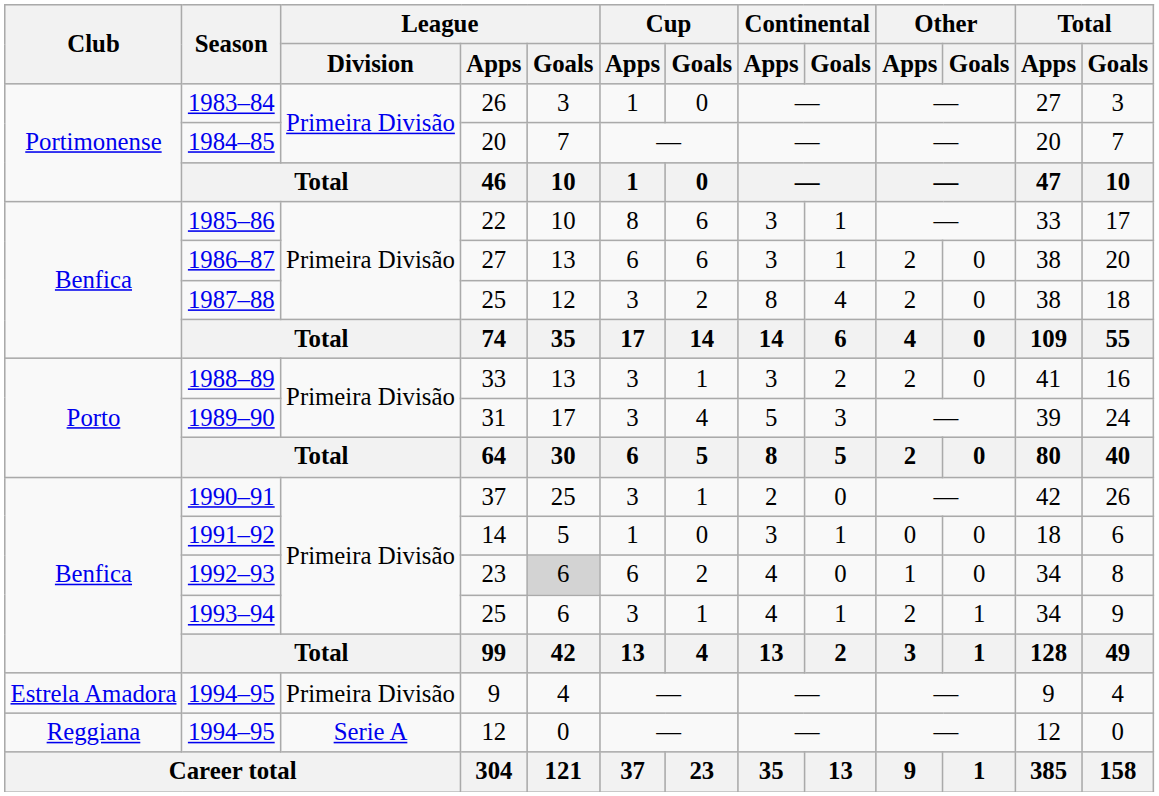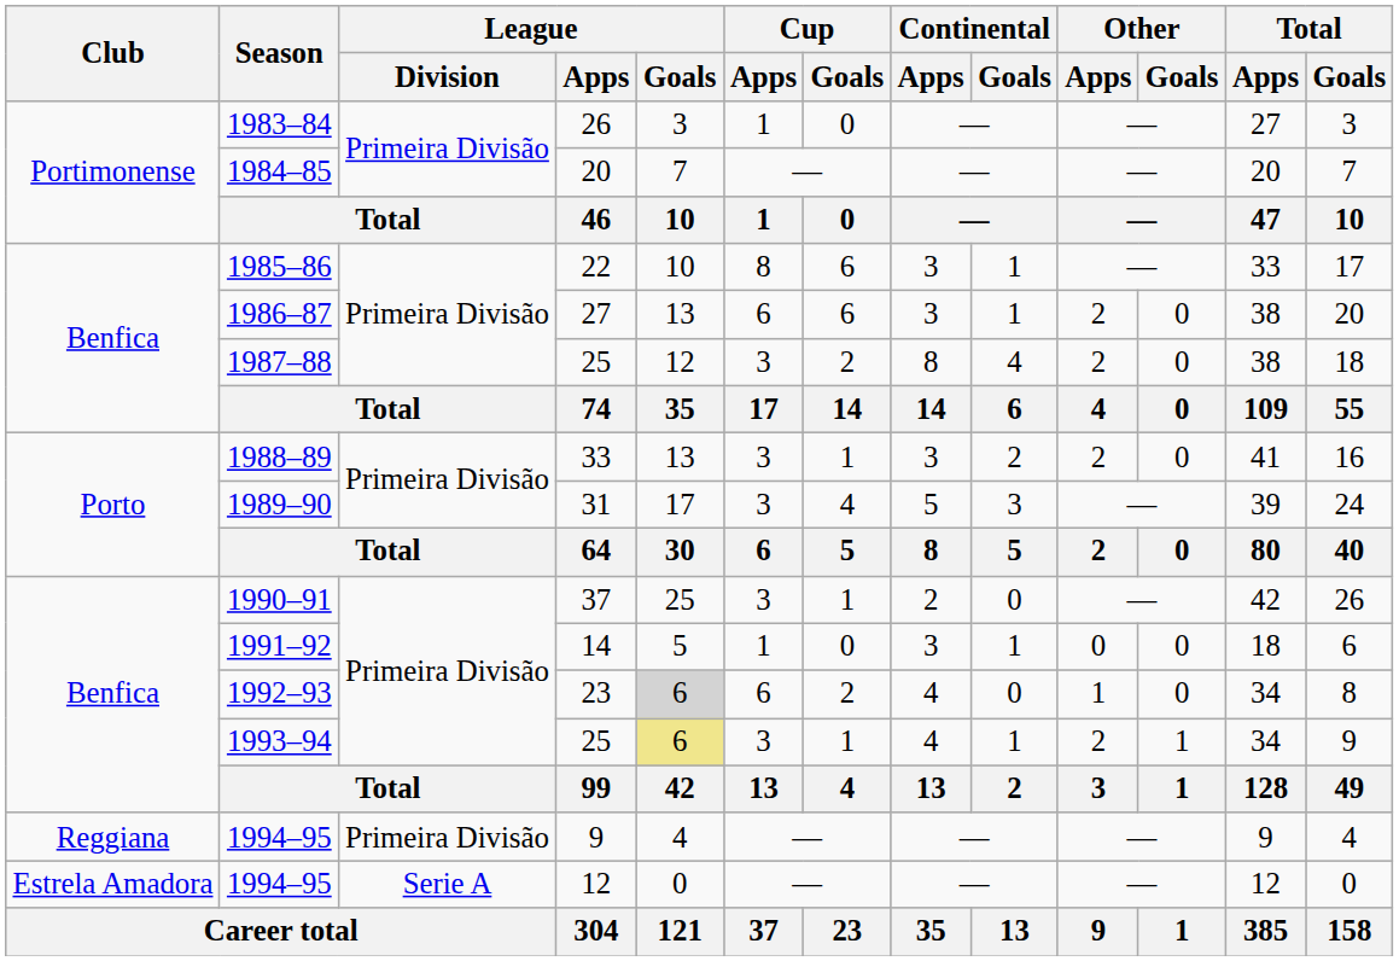1993–94 | League / Goals: no background -> khaki background
1994–95 / 9 | Club: Estrela Amadora -> Reggiana
1994–95 / 12 | Club: Reggiana -> Estrela Amadora
